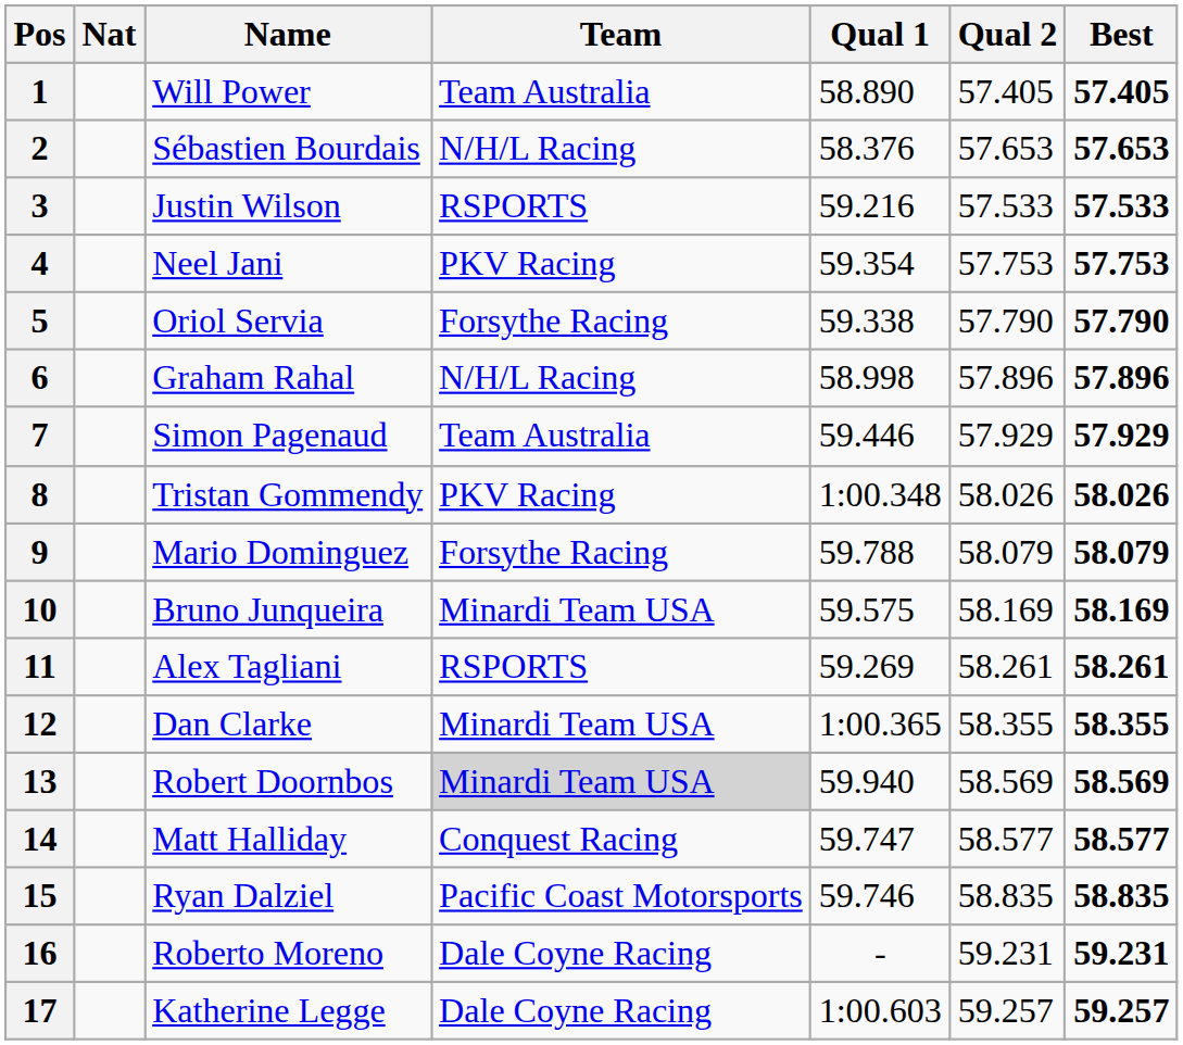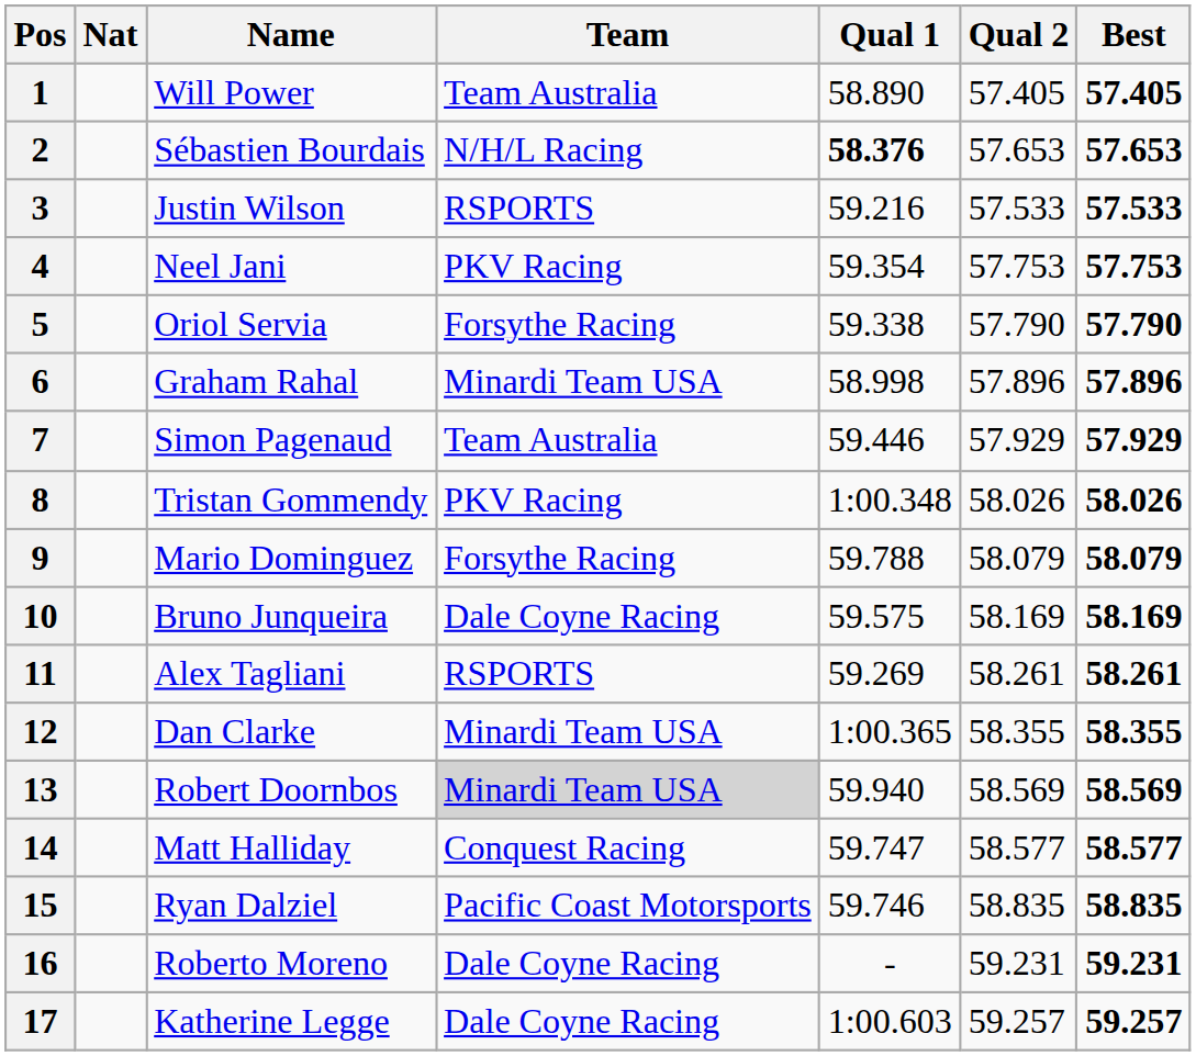2 | Qual 1: normal -> bold
6 | Team: N/H/L Racing -> Minardi Team USA
10 | Team: Minardi Team USA -> Dale Coyne Racing
